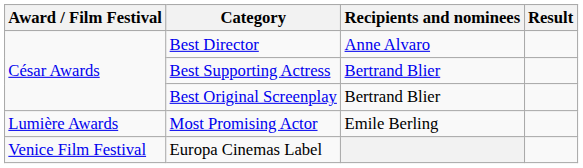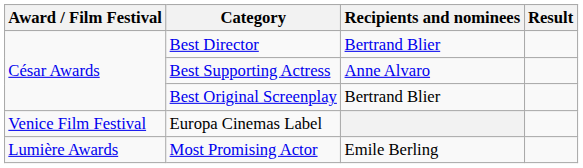Best Director | Recipients and nominees: Anne Alvaro -> Bertrand Blier
Best Supporting Actress | Recipients and nominees: Bertrand Blier -> Anne Alvaro
rows swapped: Most Promising Actor <-> Europa Cinemas Label
